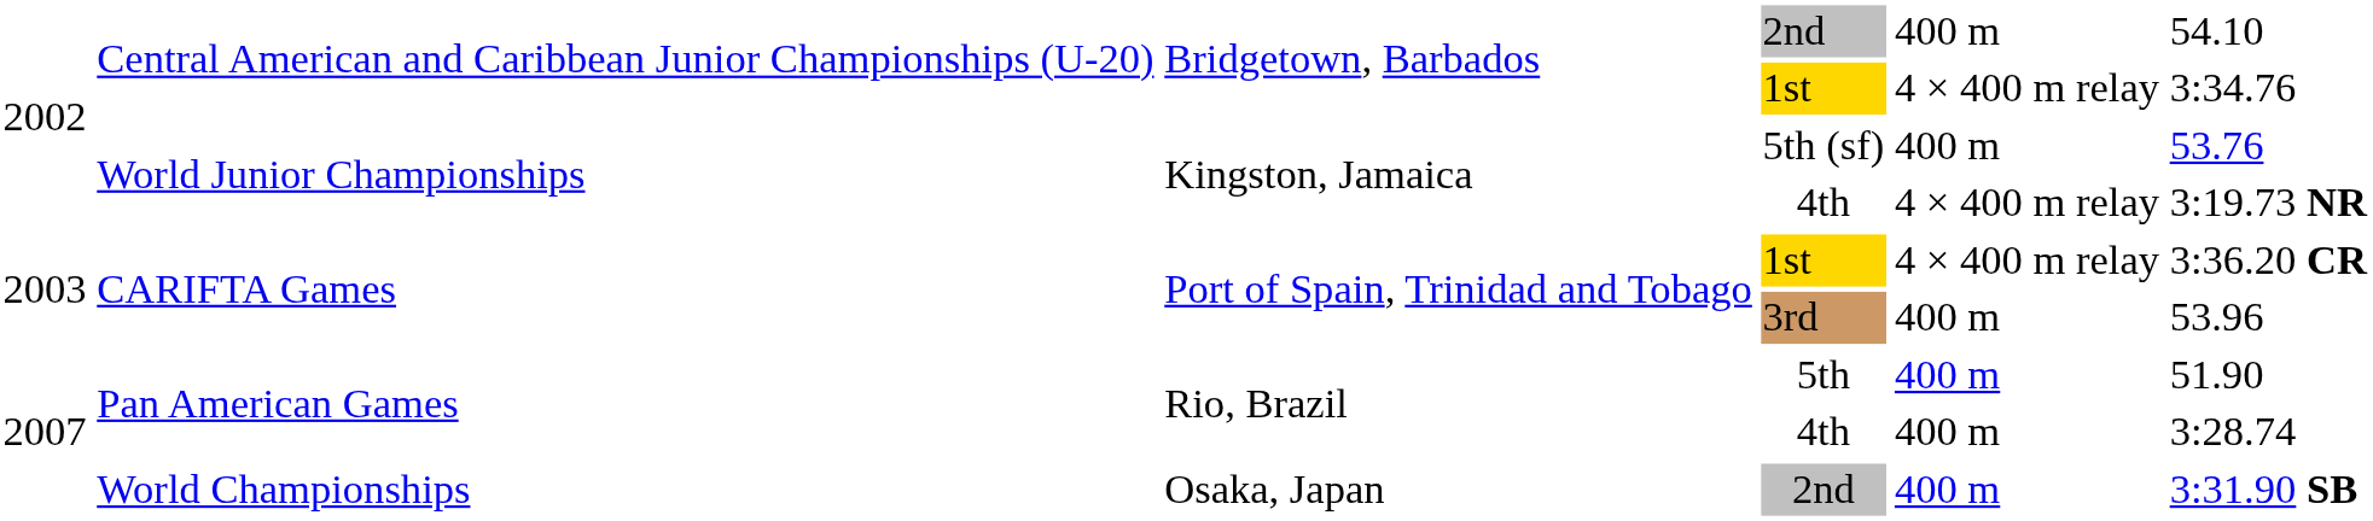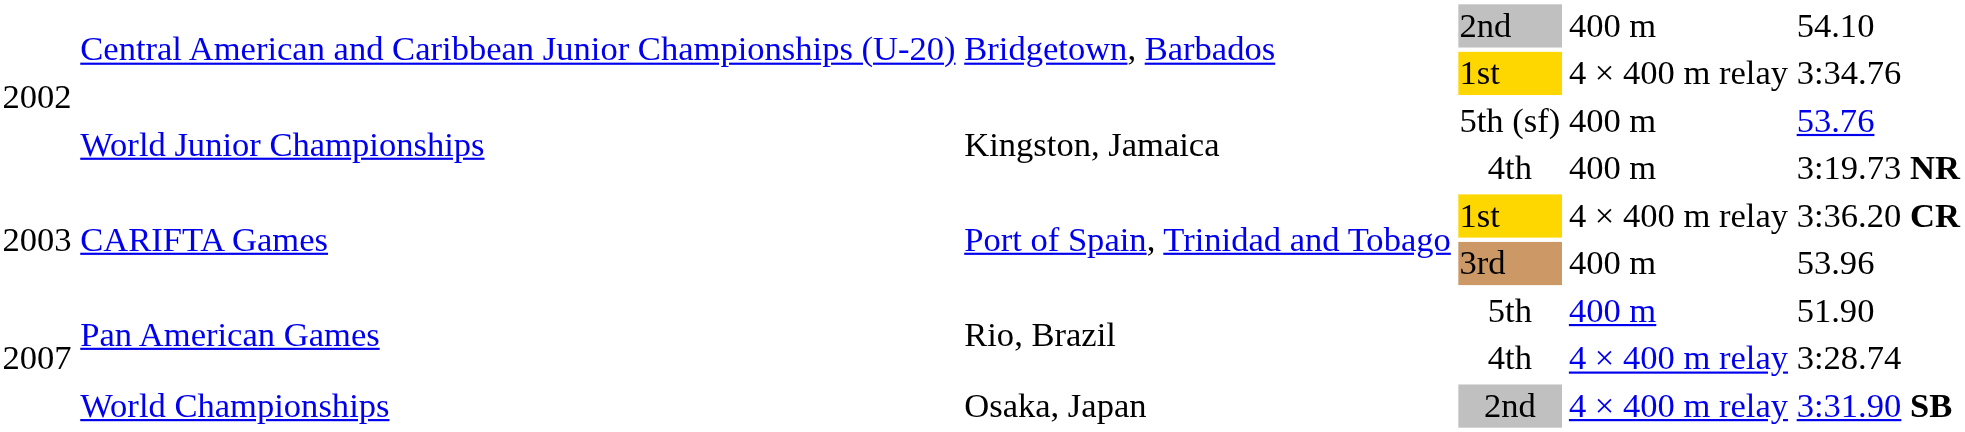World Junior Championships / 4th | column 5: 4 × 400 m relay -> 400 m
Pan American Games / 4th | column 5: 400 m -> 4 × 400 m relay
World Championships / 2nd | column 5: 400 m -> 4 × 400 m relay
